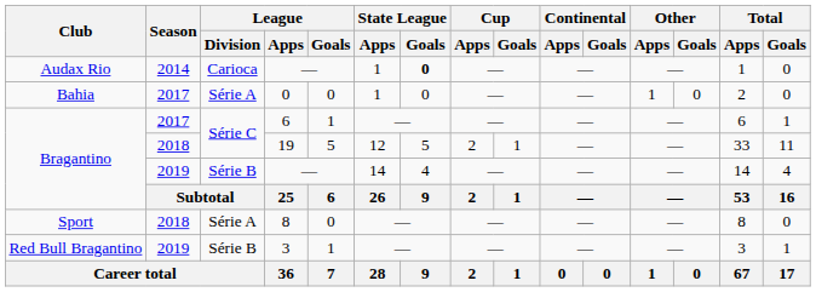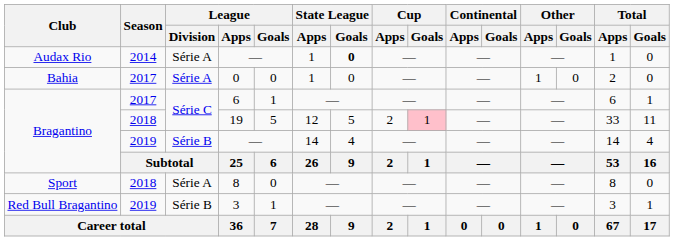Audax Rio / — | League / Division: Carioca -> Série A
19 | Cup / Goals: no background -> pink background
